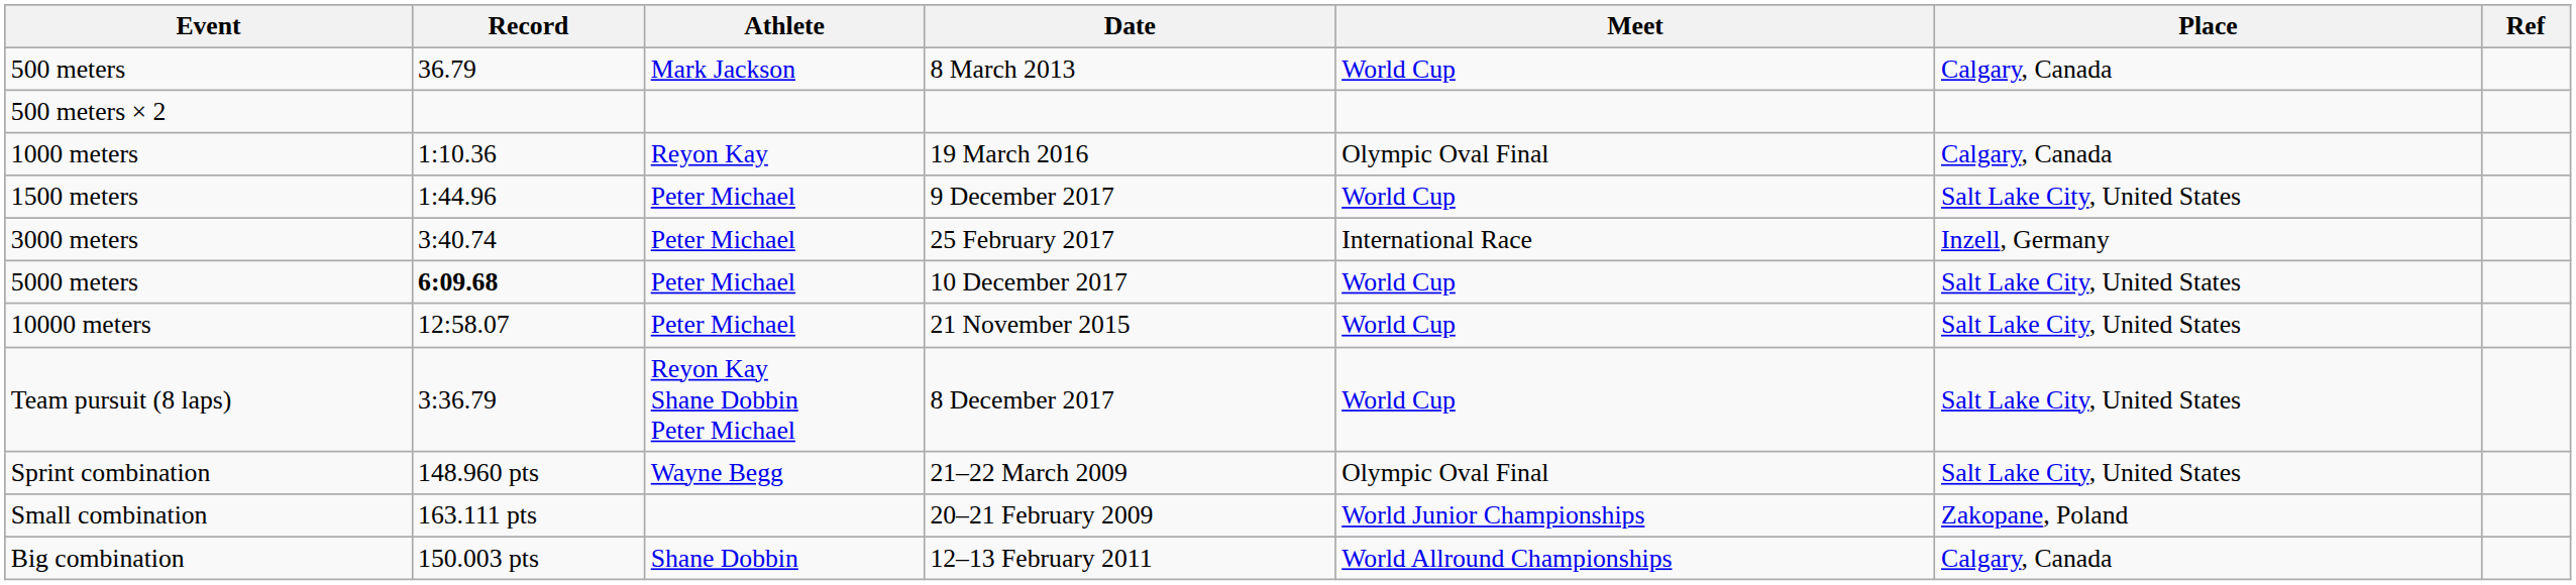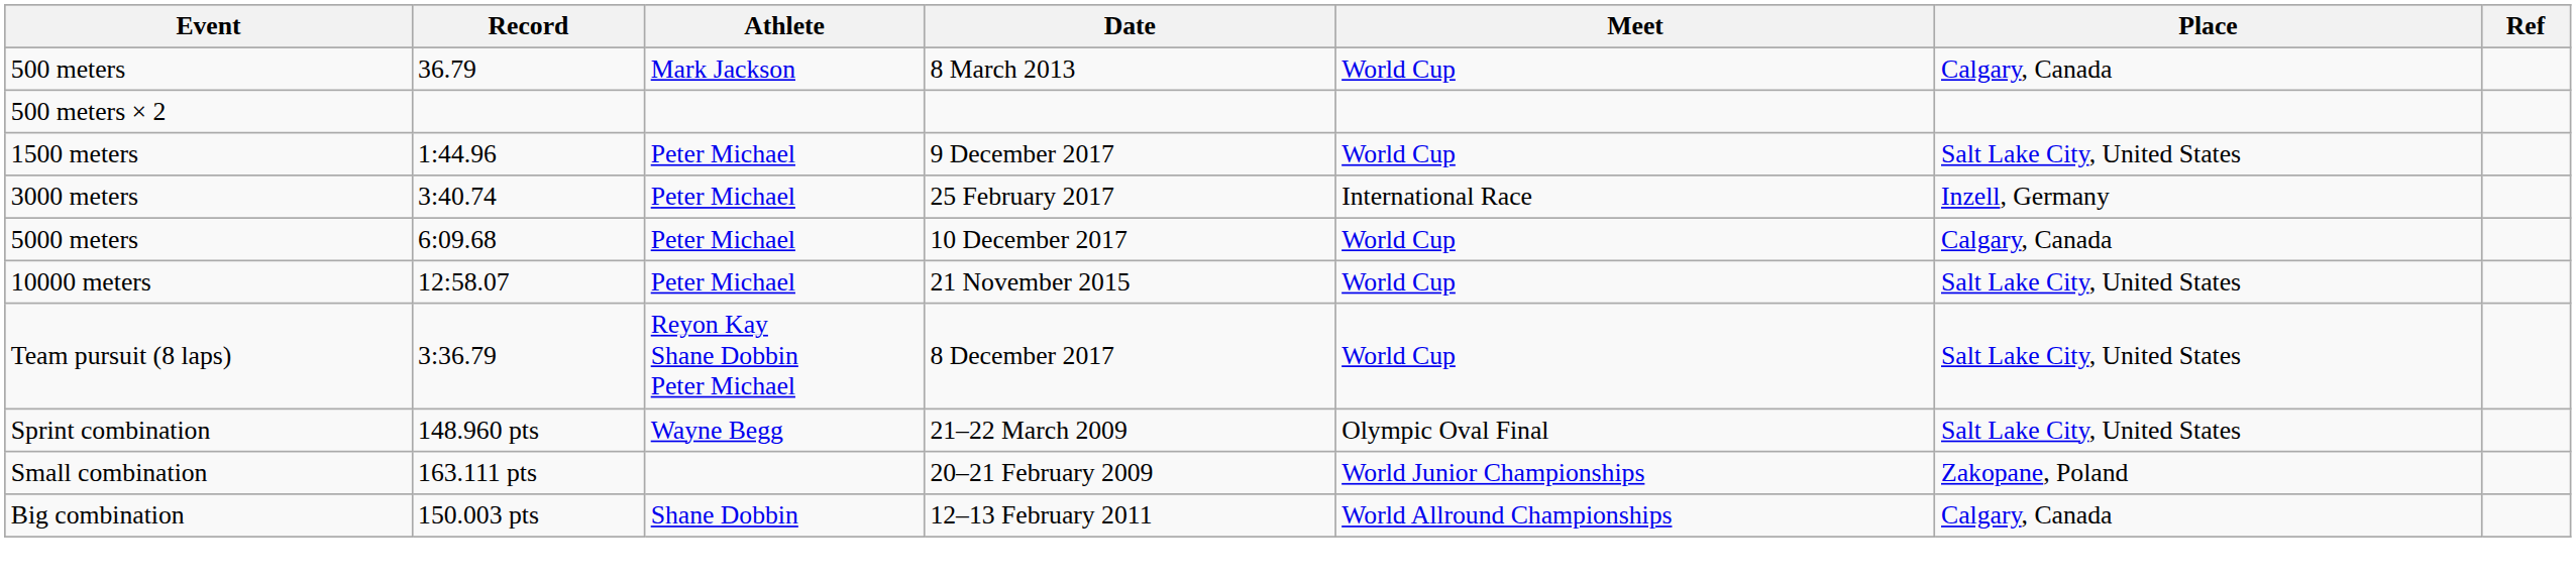- row: 1000 meters | 1:10.36 | Reyon Kay | 19 March 2016 | Olympic Oval Final | Calgary, Canada
5000 meters | Record: bold -> normal
5000 meters | Place: Salt Lake City, United States -> Calgary, Canada
